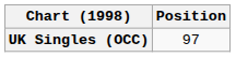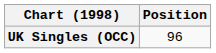UK Singles (OCC) | Position: 97 -> 96
